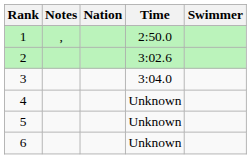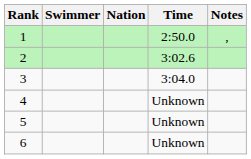columns swapped: Swimmer <-> Notes
